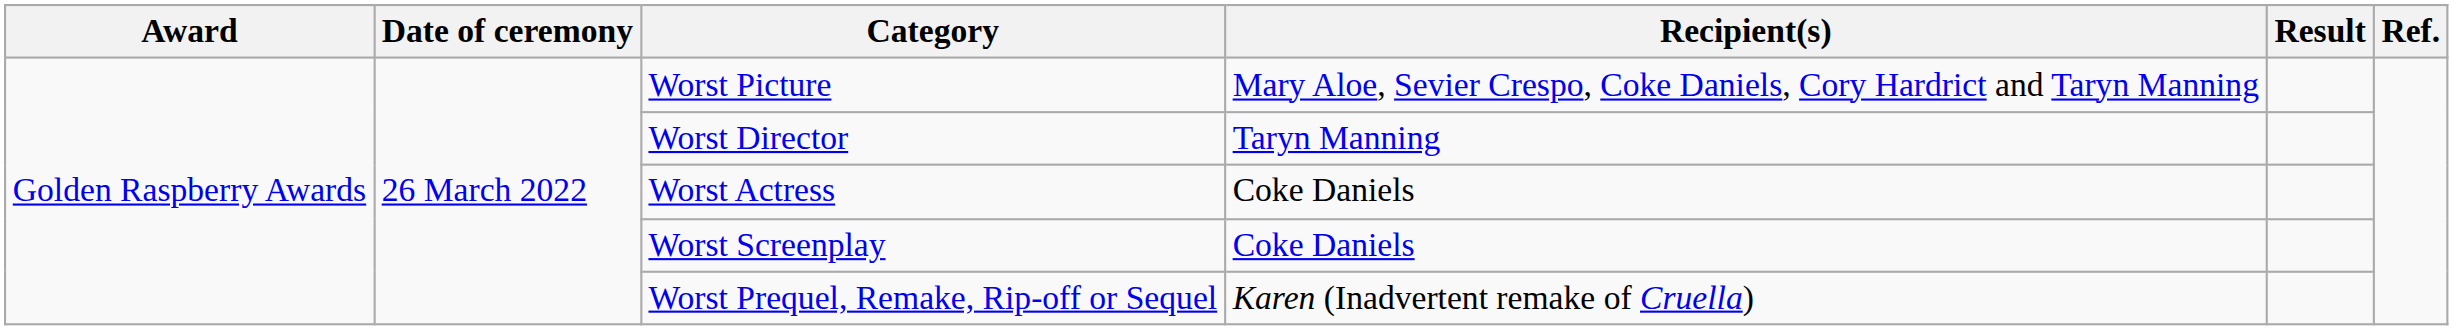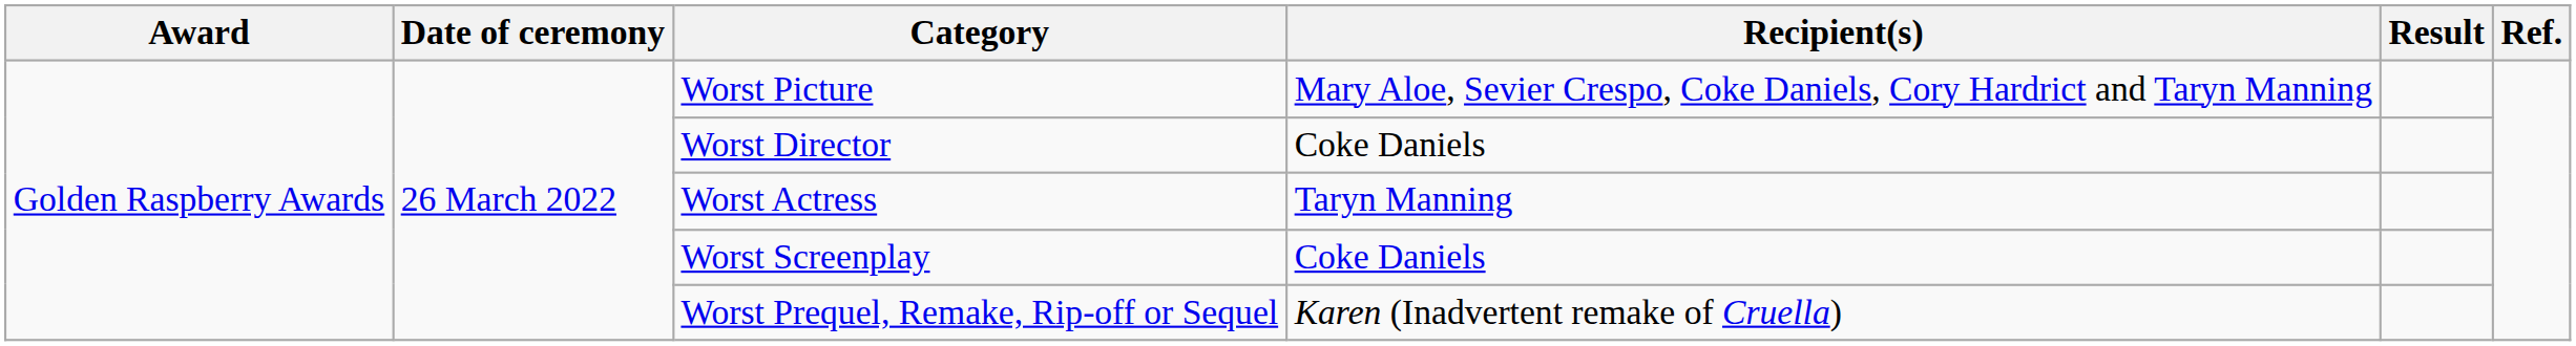Worst Director | Recipient(s): Taryn Manning -> Coke Daniels
Worst Actress | Recipient(s): Coke Daniels -> Taryn Manning
